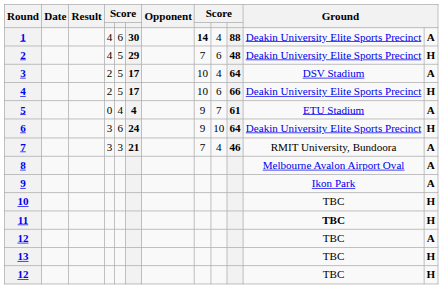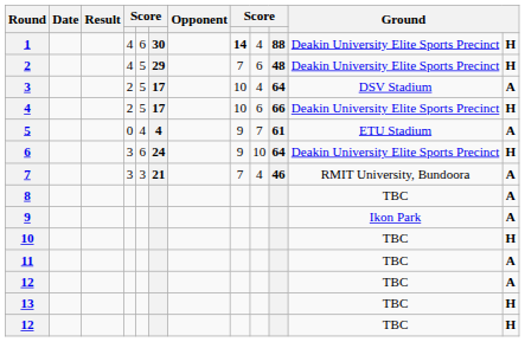1 | column 12: A -> H
8 | column 11: Melbourne Avalon Airport Oval -> TBC
11 | column 11: bold -> normal
11 | column 12: H -> A
